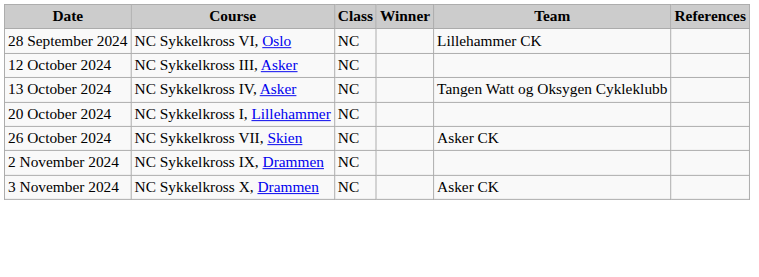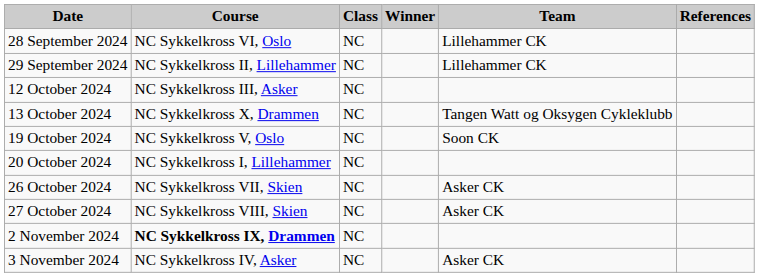+ row: 29 September 2024 | NC Sykkelkross II, Lillehammer | NC | Lillehammer CK
13 October 2024 | Course: NC Sykkelkross IV, Asker -> NC Sykkelkross X, Drammen
+ row: 19 October 2024 | NC Sykkelkross V, Oslo | NC | Soon CK
+ row: 27 October 2024 | NC Sykkelkross VIII, Skien | NC | Asker CK
2 November 2024 | Course: normal -> bold
3 November 2024 | Course: NC Sykkelkross X, Drammen -> NC Sykkelkross IV, Asker
